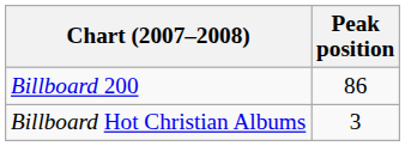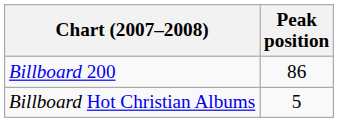Billboard Hot Christian Albums | Peak position: 3 -> 5
